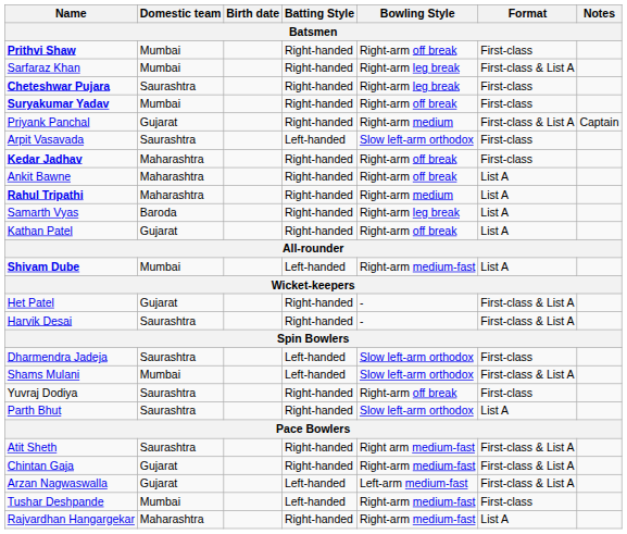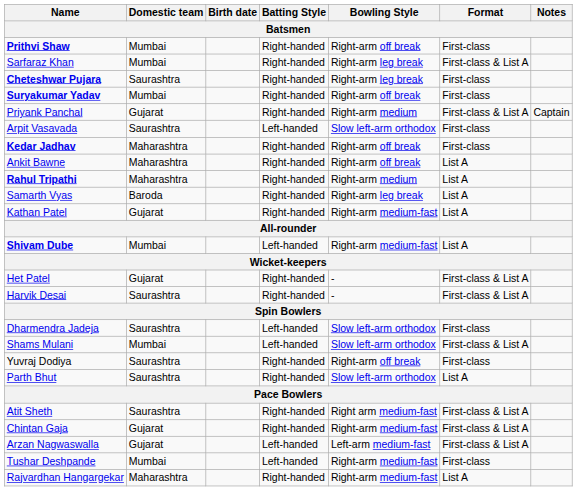Kathan Patel | Bowling Style: Right-arm off break -> Right-arm medium-fast
